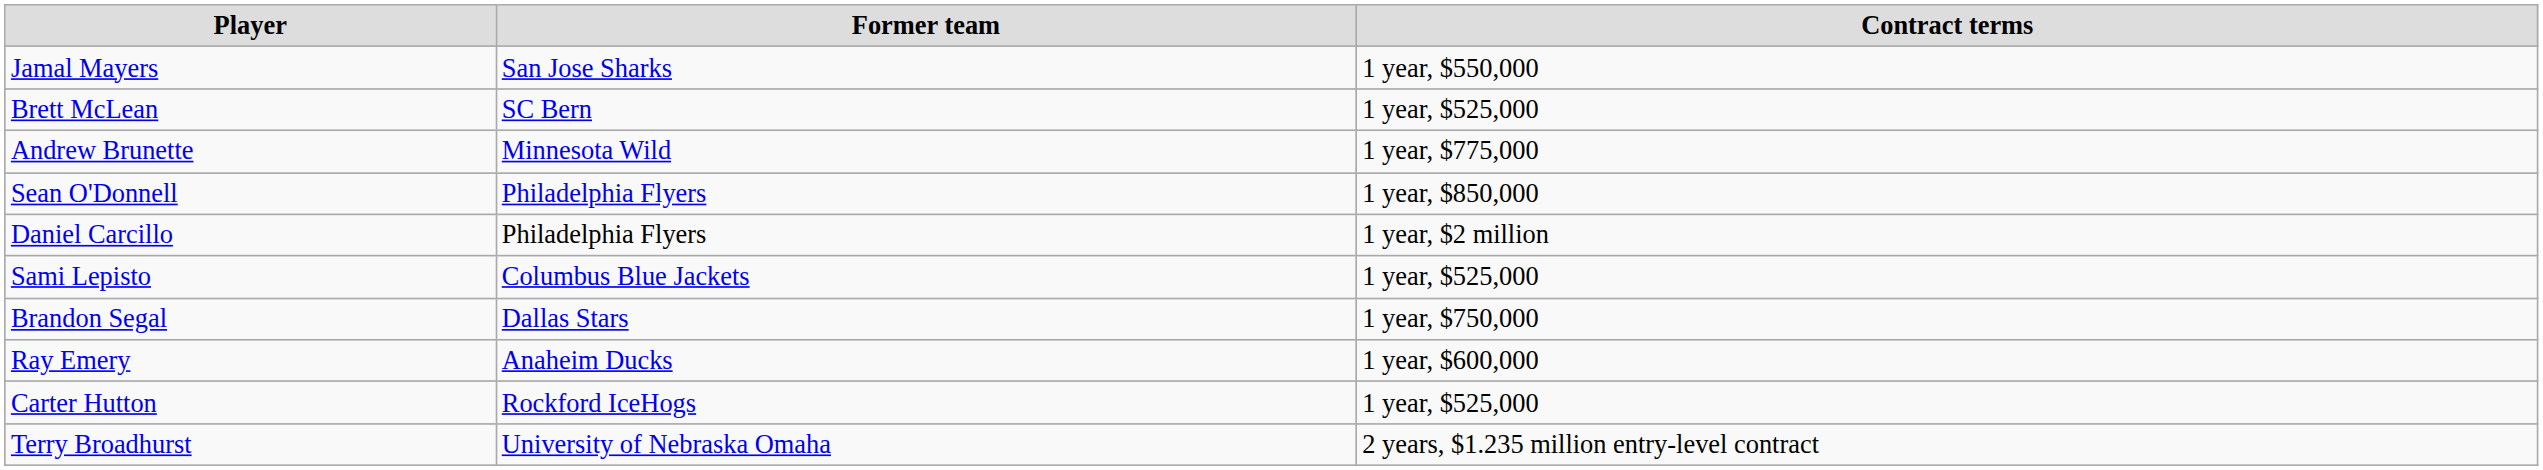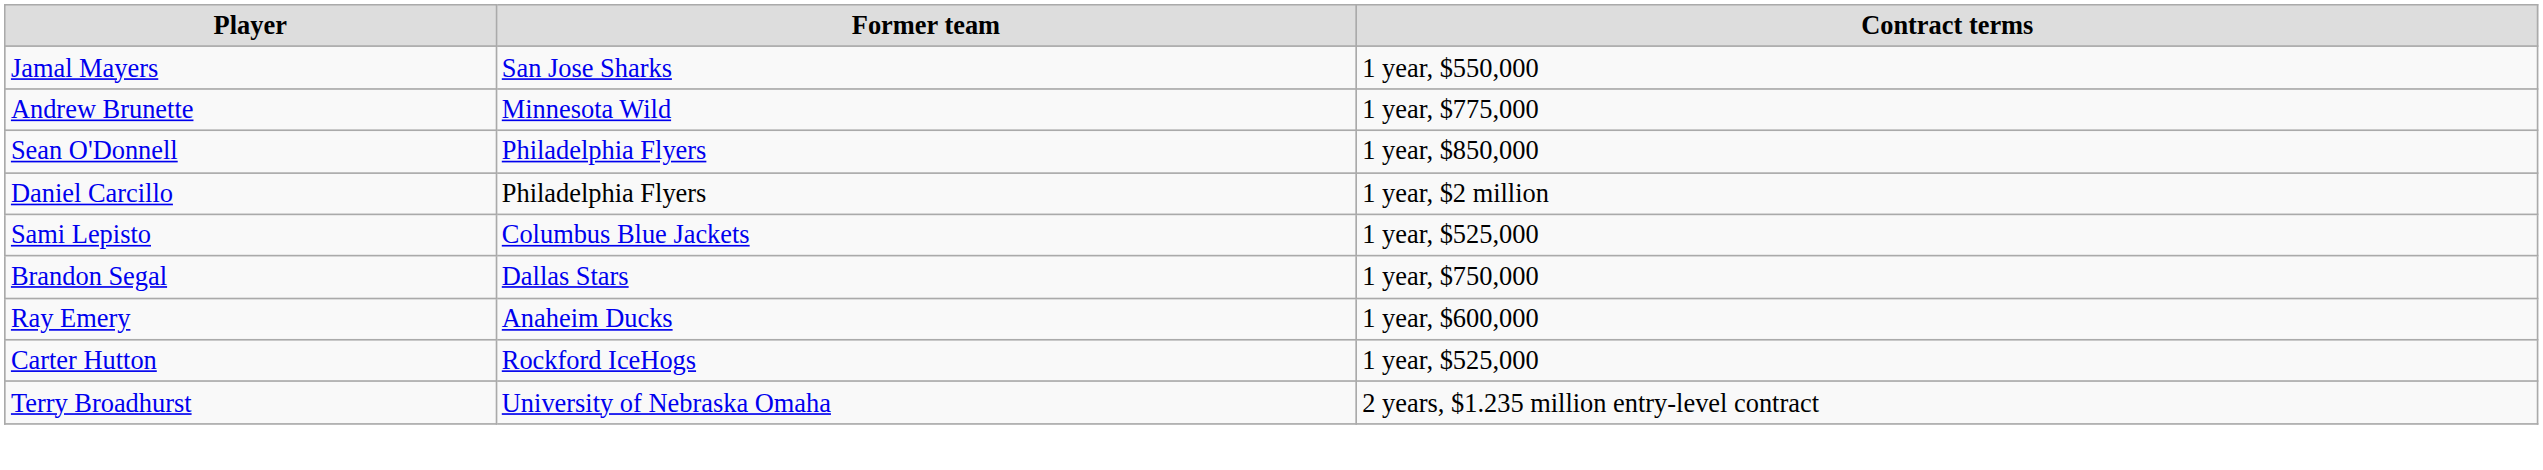- row: Brett McLean | SC Bern | 1 year, $525,000
